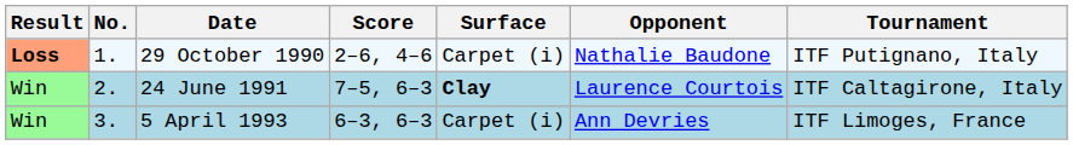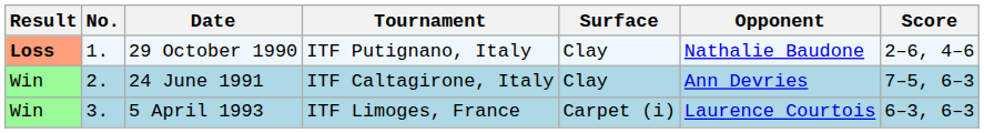columns swapped: Tournament <-> Score
29 October 1990 | Surface: Carpet (i) -> Clay
24 June 1991 | Surface: bold -> normal
24 June 1991 | Opponent: Laurence Courtois -> Ann Devries
5 April 1993 | Opponent: Ann Devries -> Laurence Courtois
